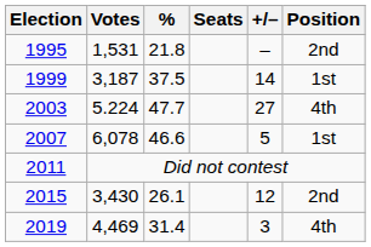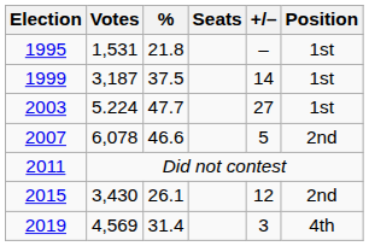1995 | Position: 2nd -> 1st
2003 | Position: 4th -> 1st
2007 | Position: 1st -> 2nd
2019 | Votes: 4,469 -> 4,569
